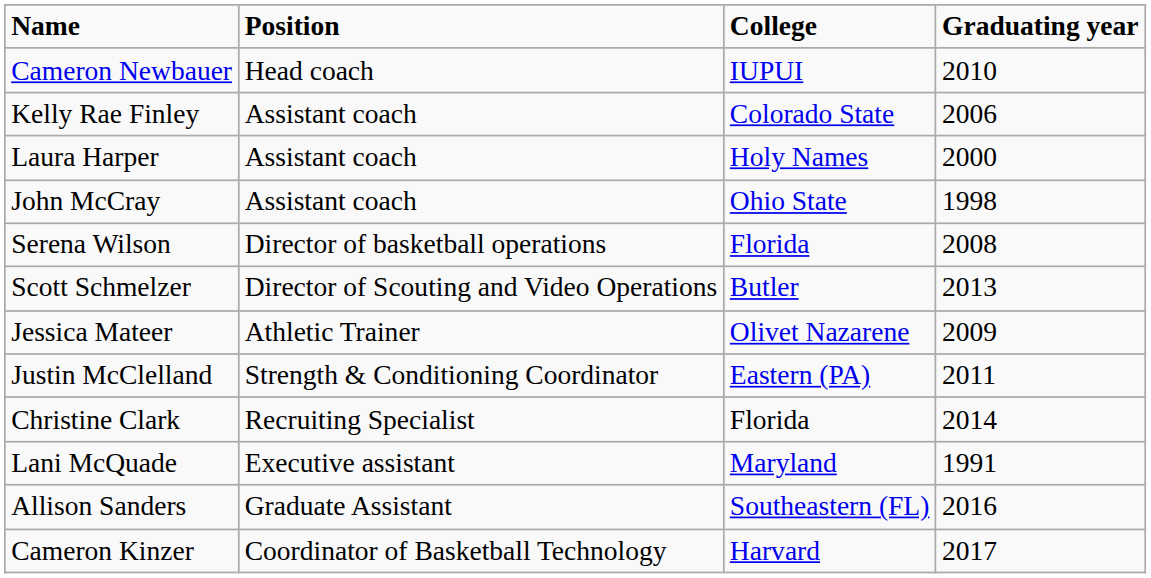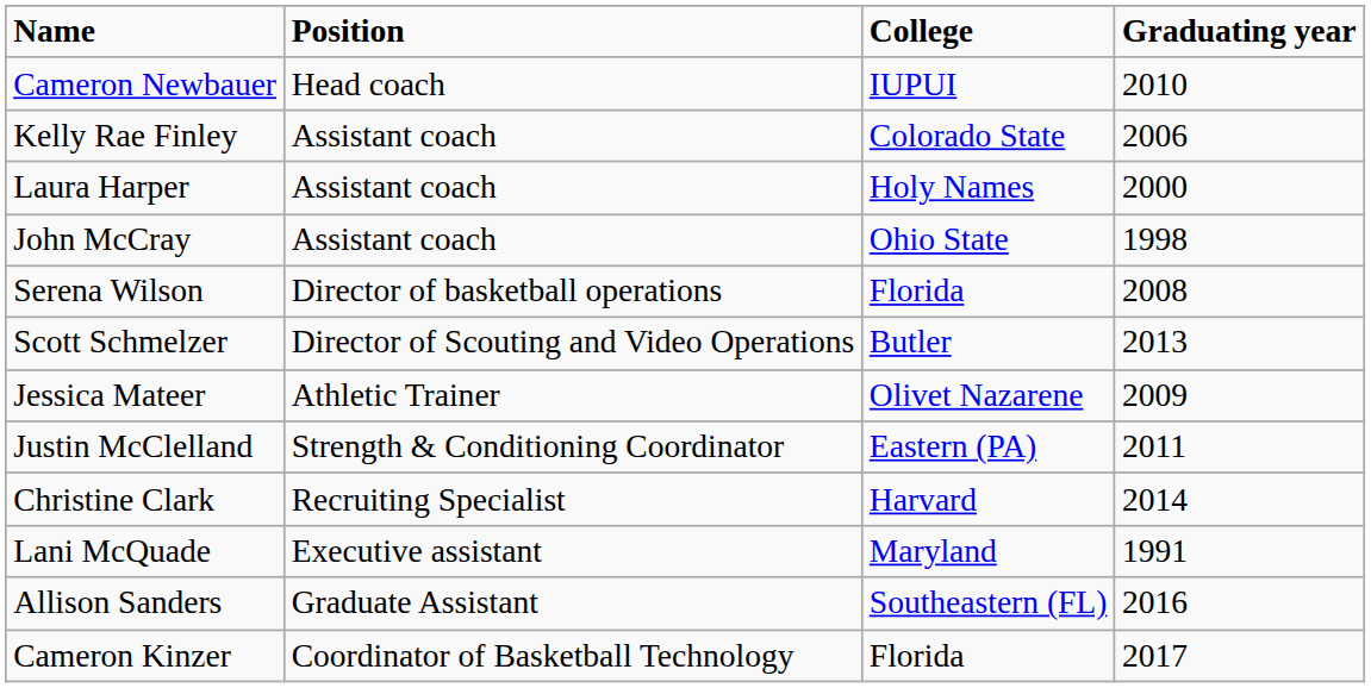Christine Clark | College: Florida -> Harvard
Cameron Kinzer | College: Harvard -> Florida
